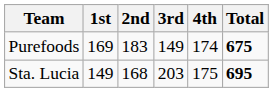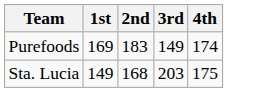- column: Total | 675 | 695
